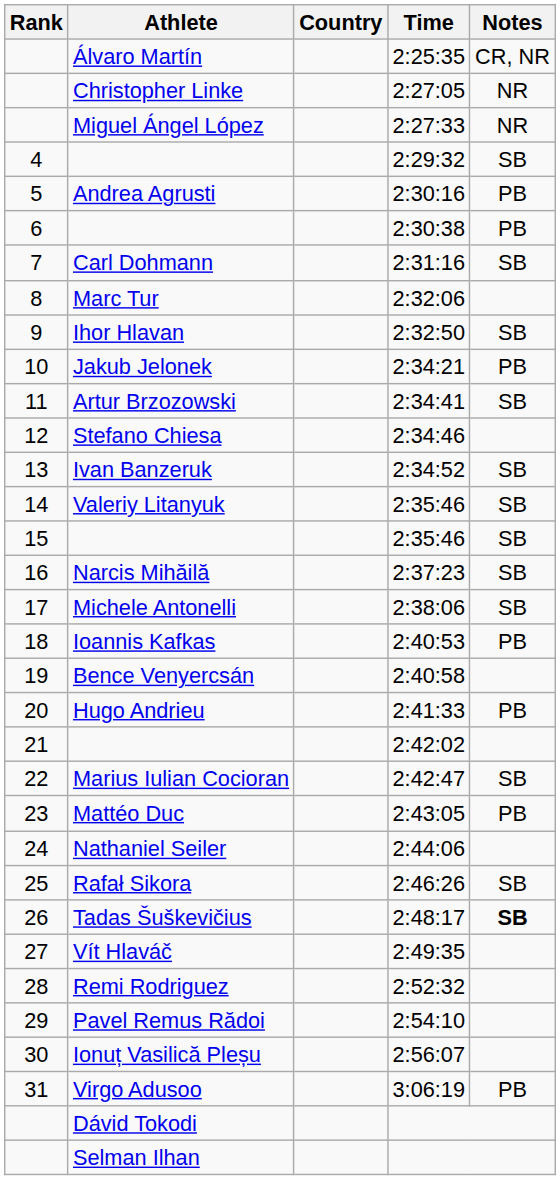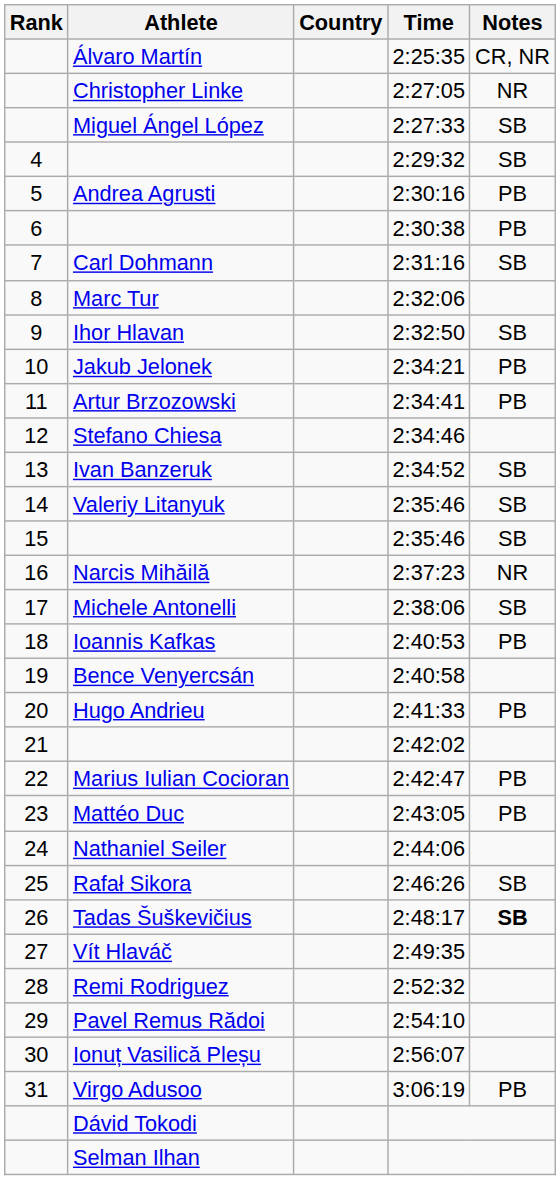Miguel Ángel López | Notes: NR -> SB
Artur Brzozowski | Notes: SB -> PB
Narcis Mihăilă | Notes: SB -> NR
Marius Iulian Cocioran | Notes: SB -> PB
